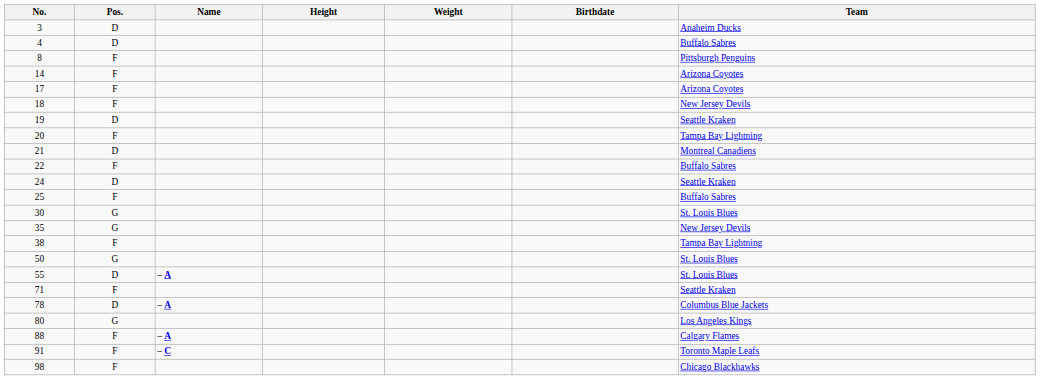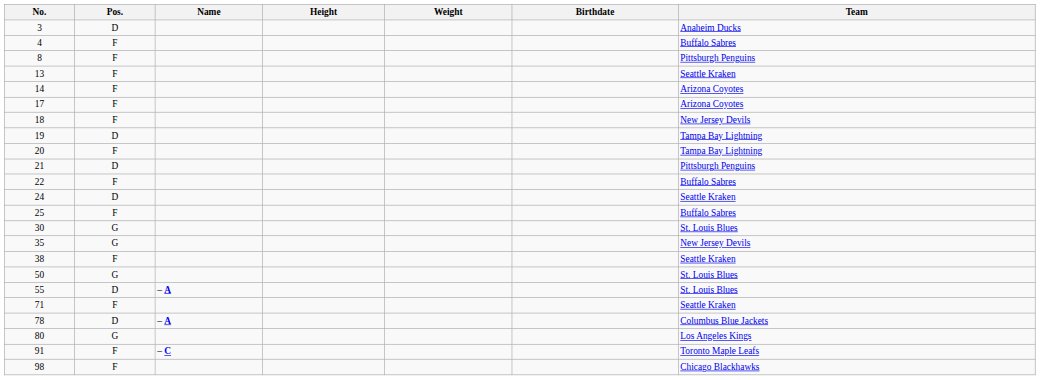4 | Pos.: D -> F
+ row: 13 | F | Seattle Kraken
19 | Team: Seattle Kraken -> Tampa Bay Lightning
21 | Team: Montreal Canadiens -> Pittsburgh Penguins
38 | Team: Tampa Bay Lightning -> Seattle Kraken
- row: 88 | F | – A | Calgary Flames
